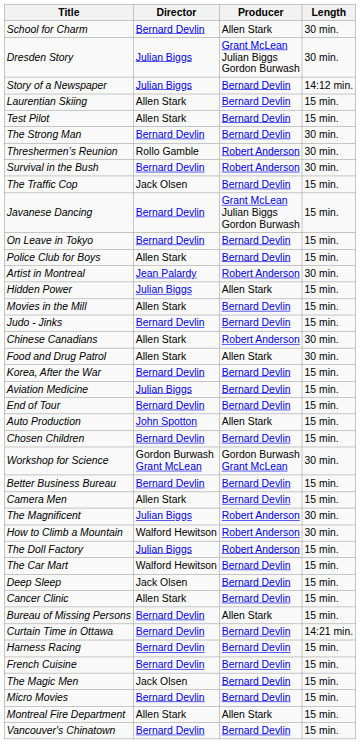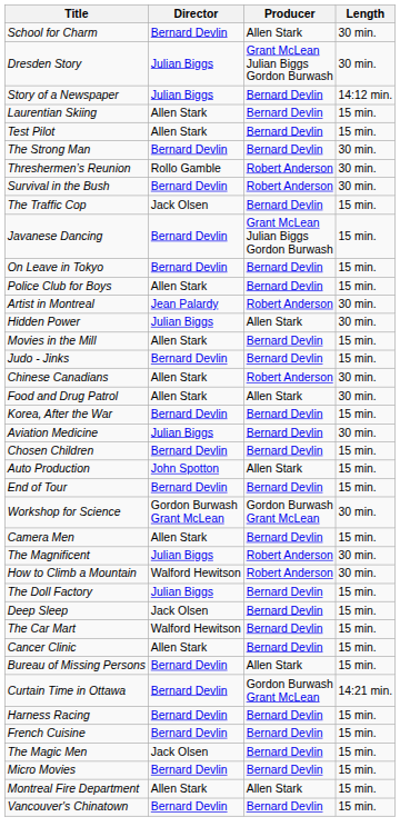Hidden Power | Length: 15 min. -> 30 min.
Aviation Medicine | Length: 15 min. -> 30 min.
rows swapped: End of Tour <-> Chosen Children
- row: Better Business Bureau | Bernard Devlin | Bernard Devlin | 15 min.
The Doll Factory | Producer: Robert Anderson -> Bernard Devlin
rows swapped: Deep Sleep <-> The Car Mart
Curtain Time in Ottawa | Producer: Bernard Devlin -> Gordon Burwash Grant McLean
